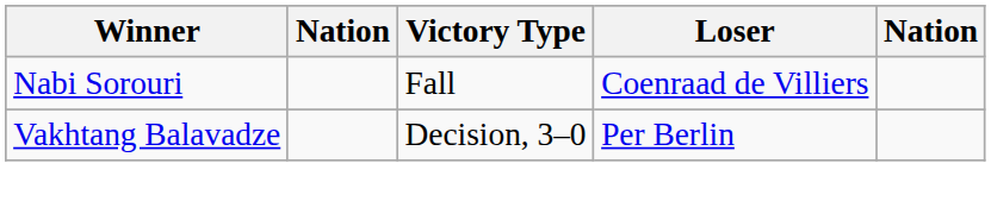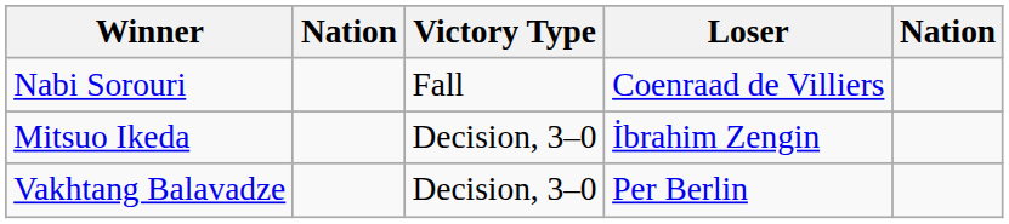+ row: Mitsuo Ikeda | Decision, 3–0 | İbrahim Zengin
